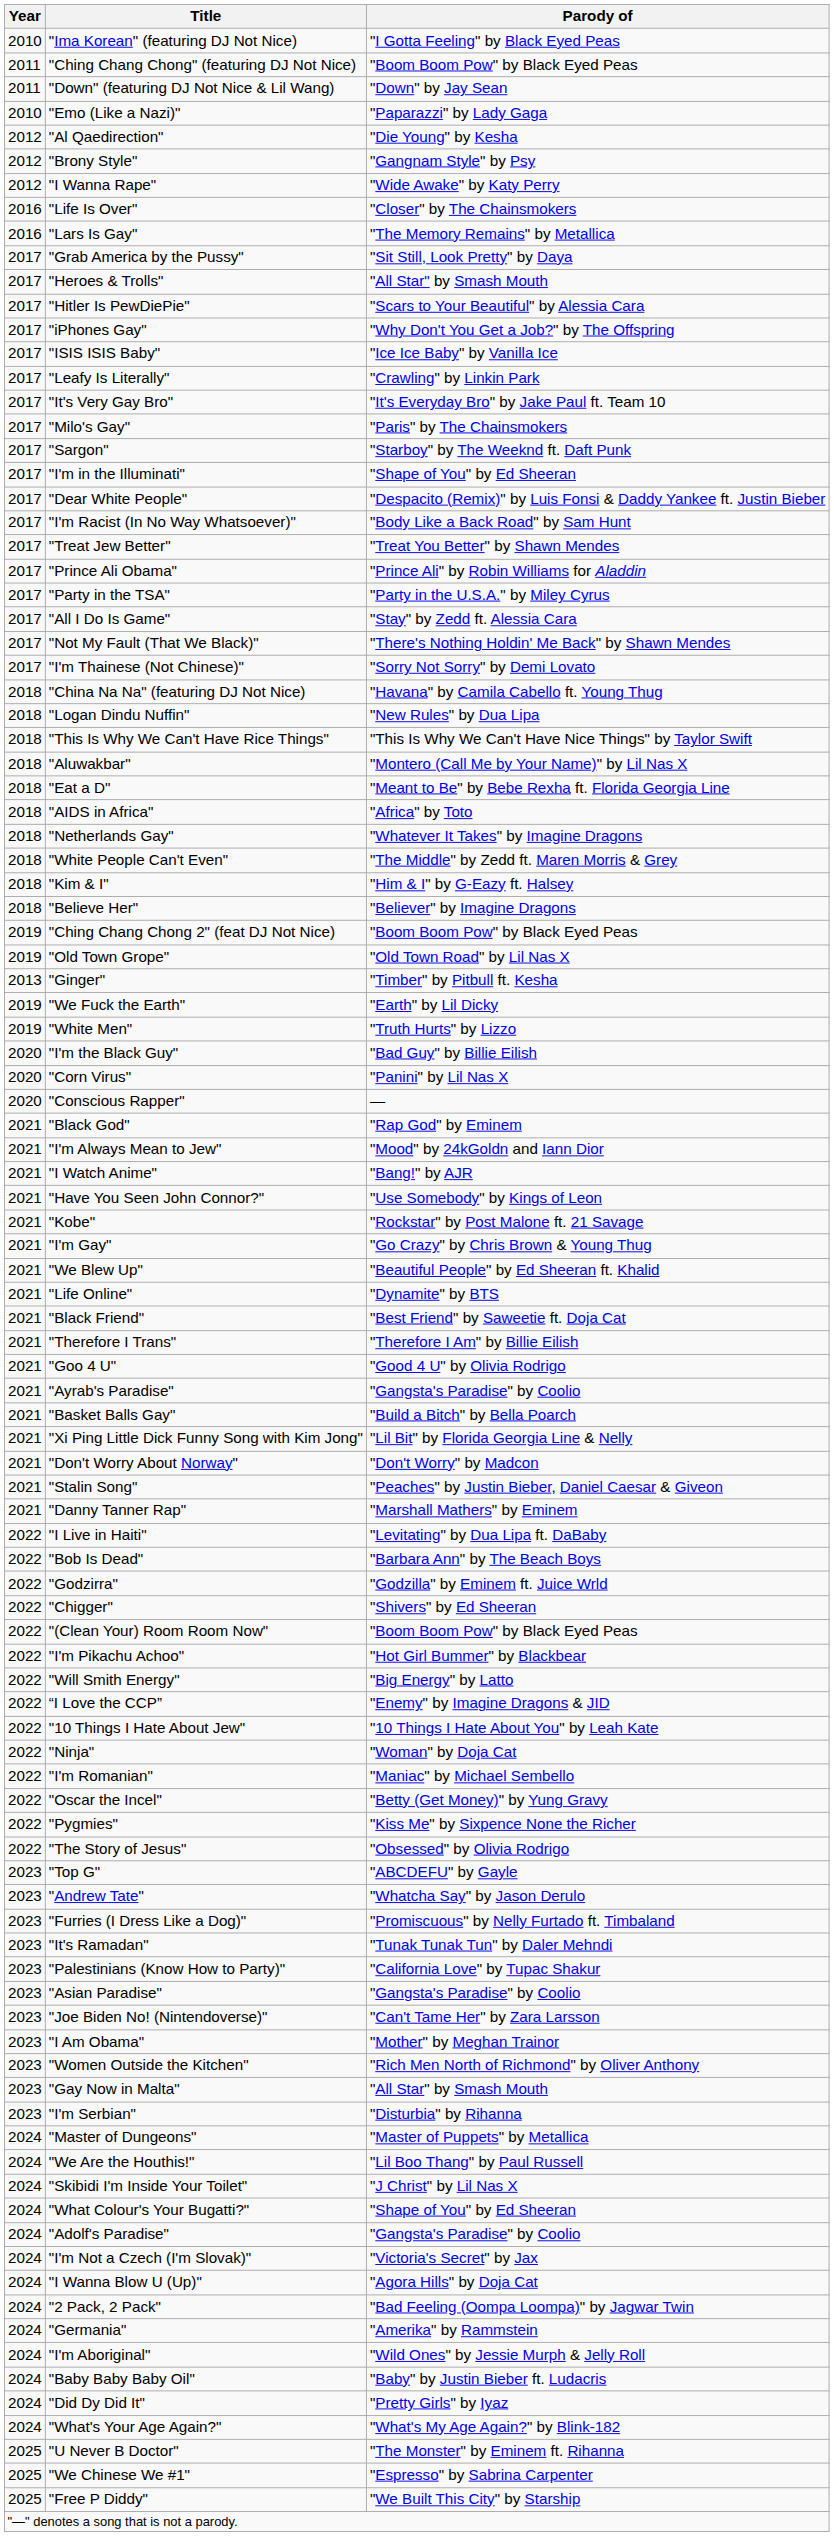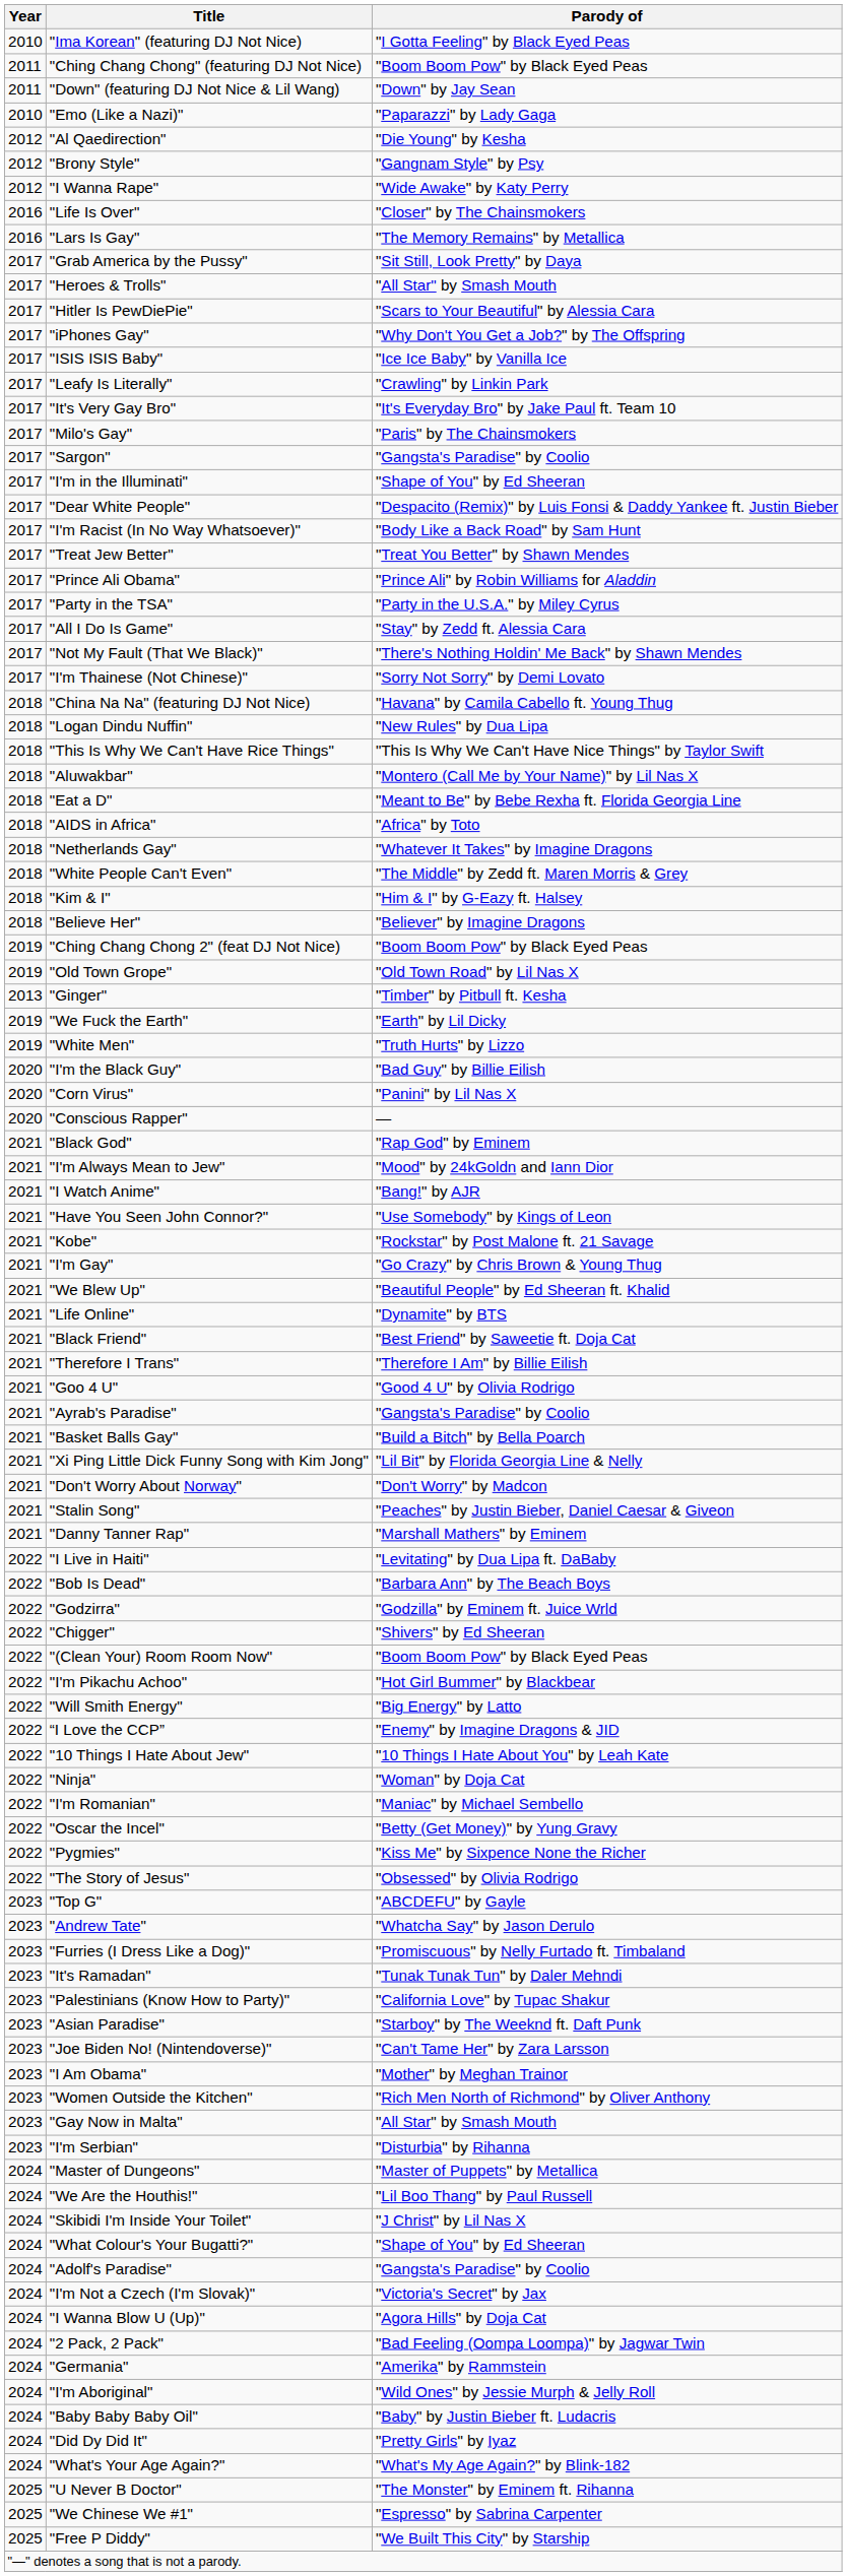"Sargon" | Parody of: "Starboy" by The Weeknd ft. Daft Punk -> "Gangsta's Paradise" by Coolio
"Asian Paradise" | Parody of: "Gangsta's Paradise" by Coolio -> "Starboy" by The Weeknd ft. Daft Punk
